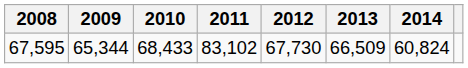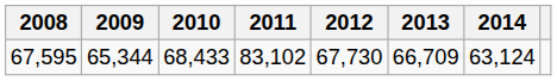67,595 | 2013: 66,509 -> 66,709
67,595 | 2014: 60,824 -> 63,124
